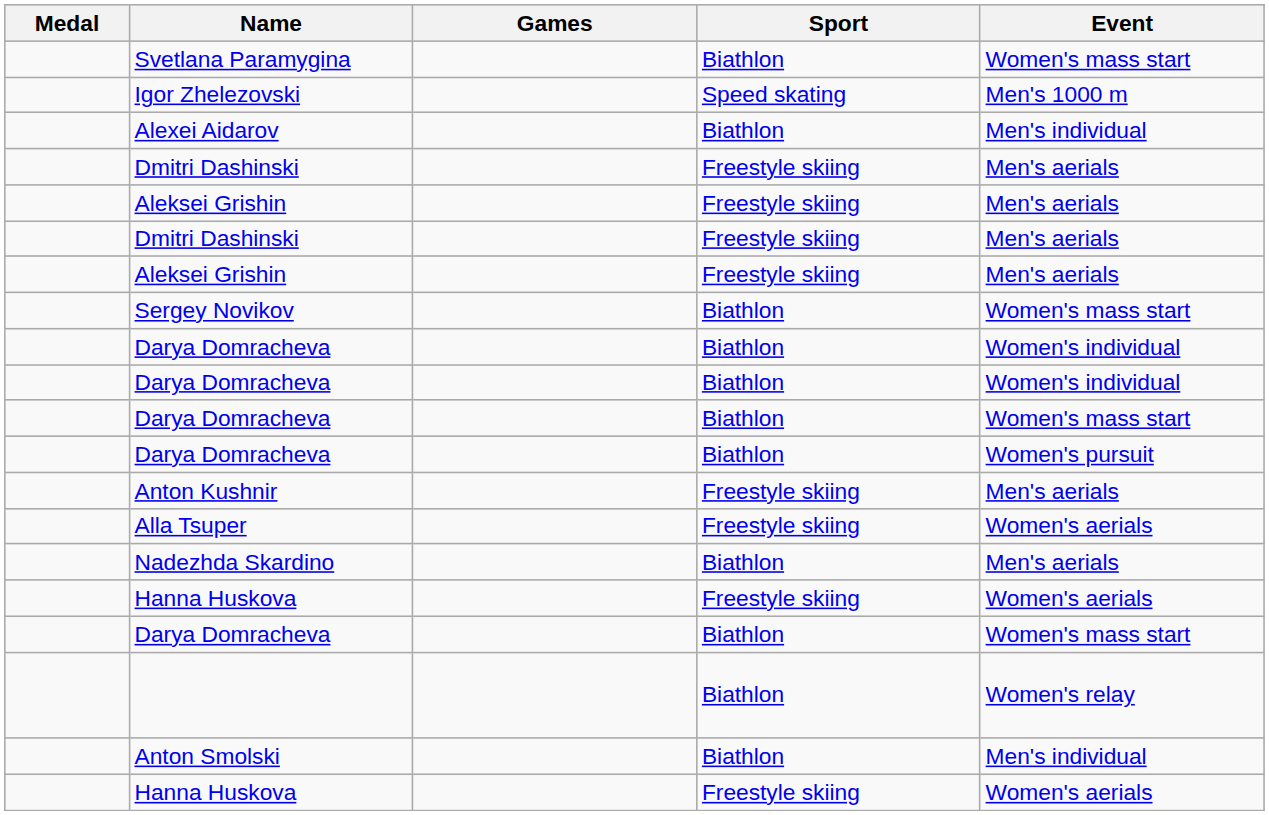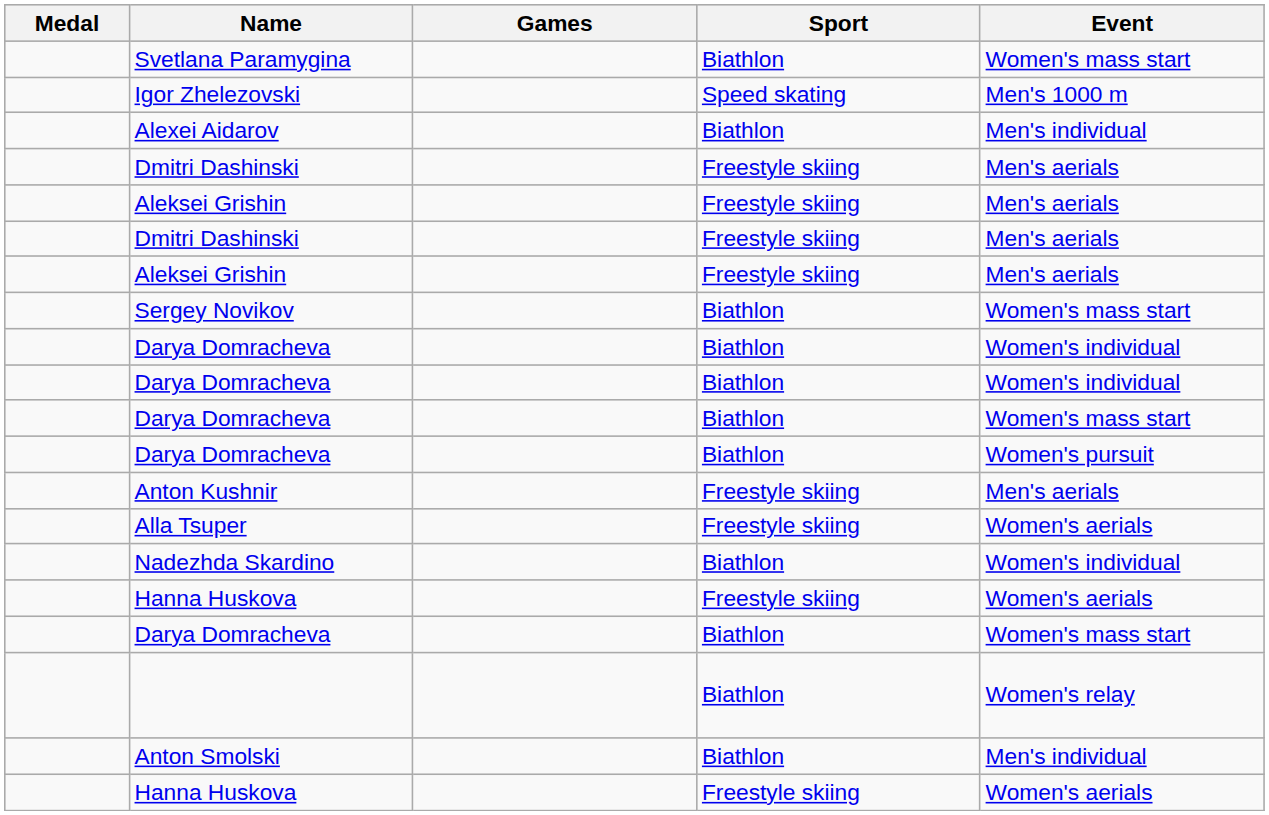Nadezhda Skardino | Event: Men's aerials -> Women's individual
